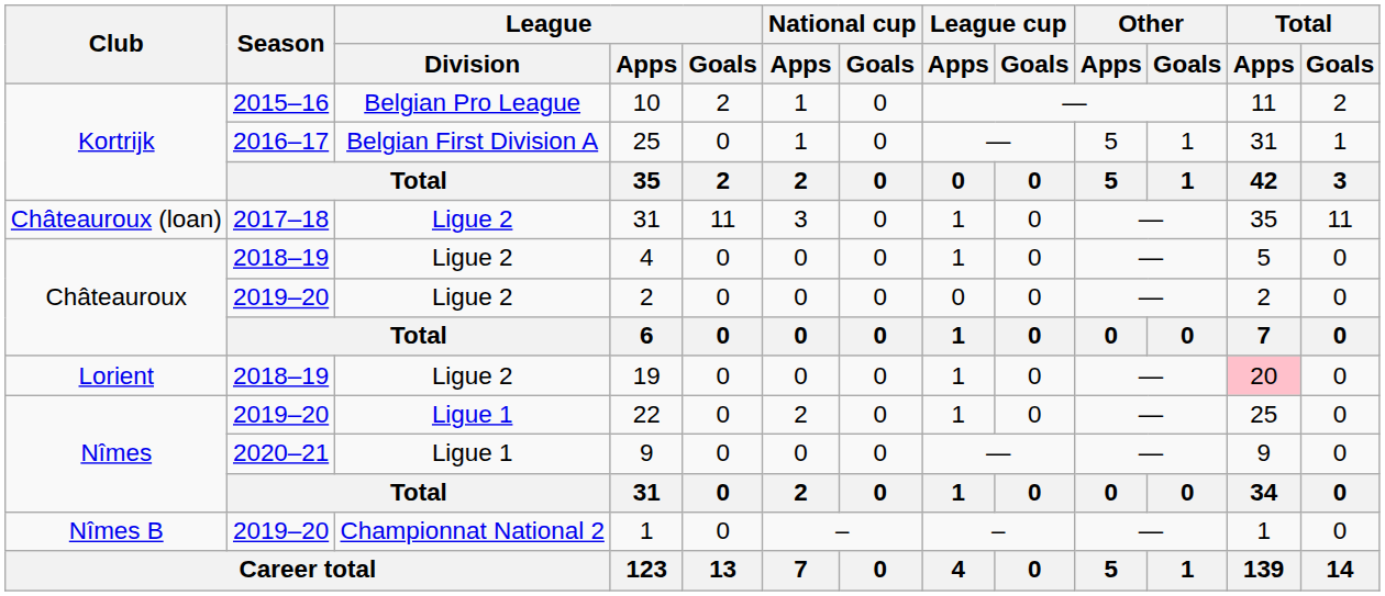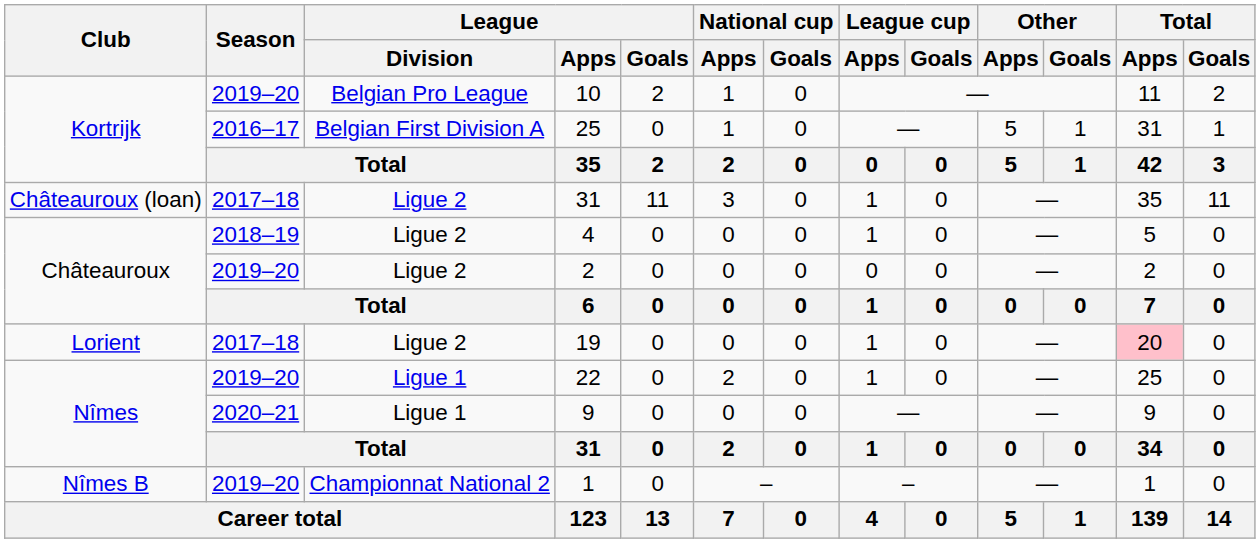10 | Season: 2015–16 -> 2019–20
19 | Season: 2018–19 -> 2017–18
